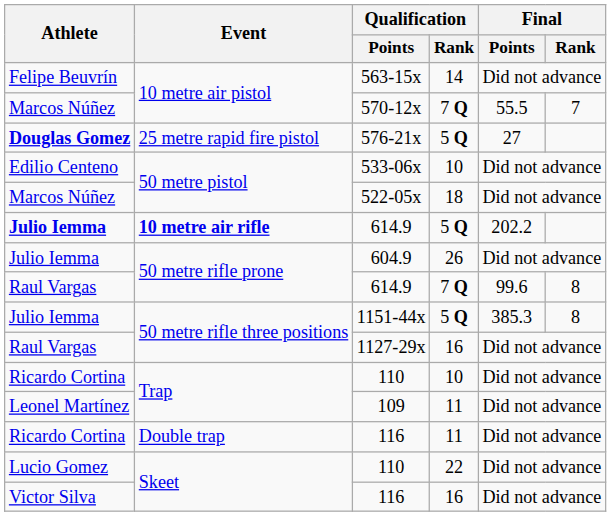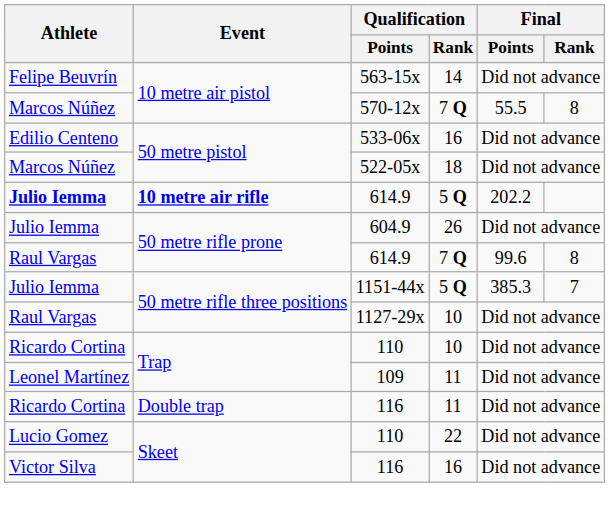570-12x | Final / Rank: 7 -> 8
- row: Douglas Gomez | 25 metre rapid fire pistol | 576-21x | 5 Q | 27
533-06x | Qualification / Rank: 10 -> 16
1151-44x | Final / Rank: 8 -> 7
1127-29x | Qualification / Rank: 16 -> 10
